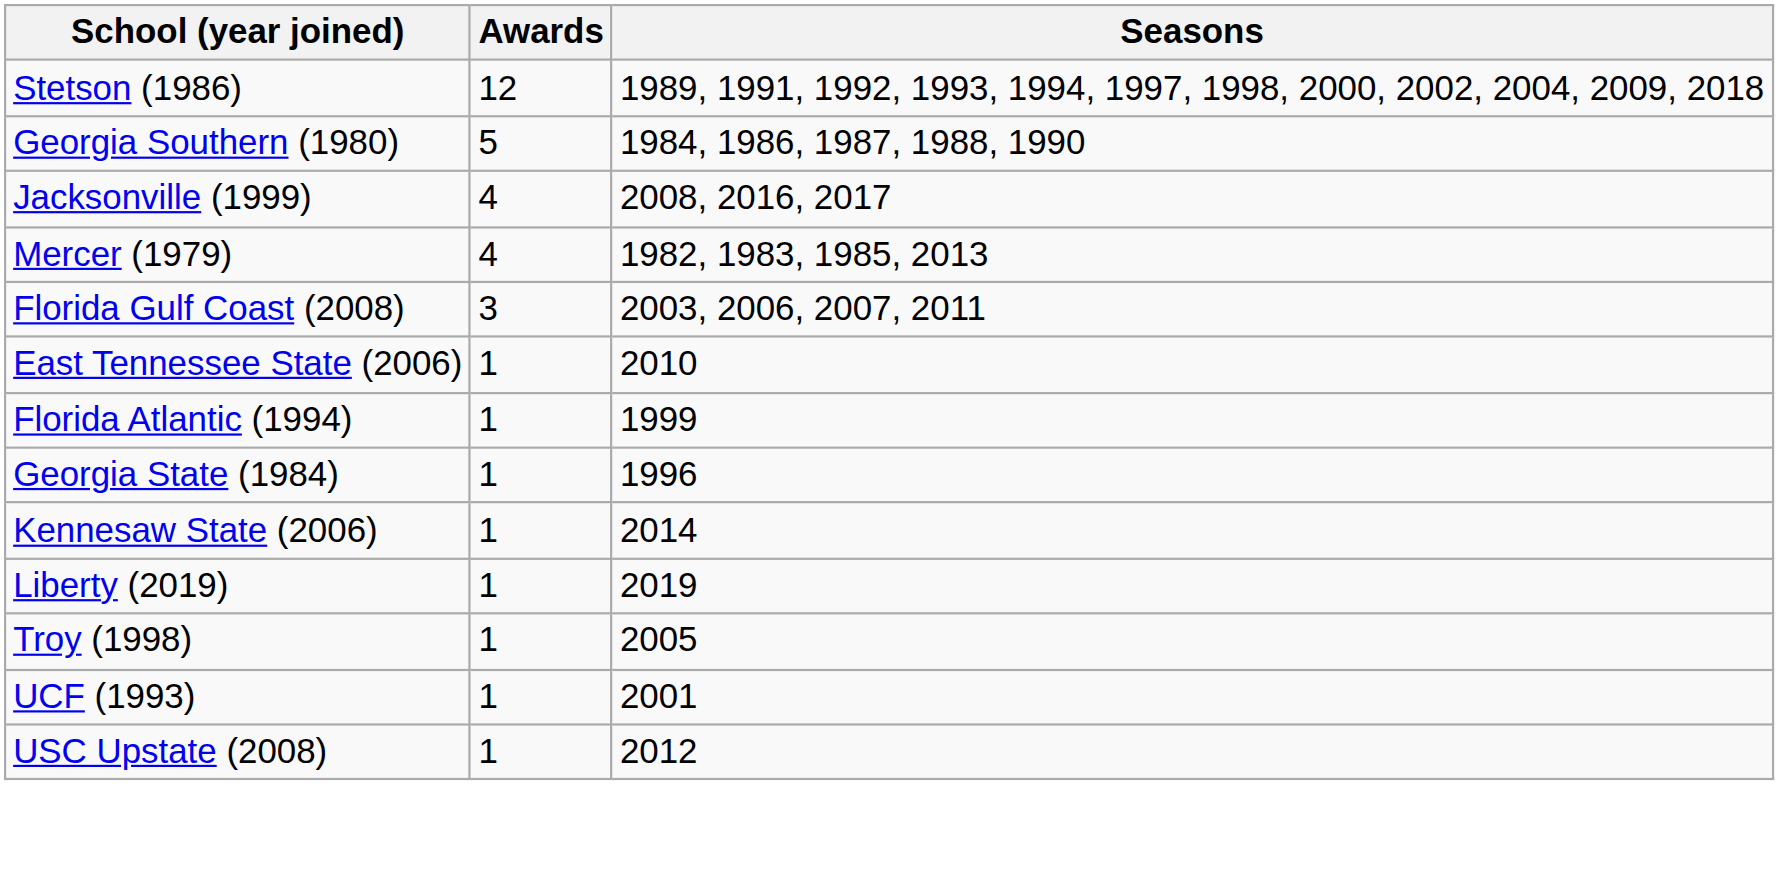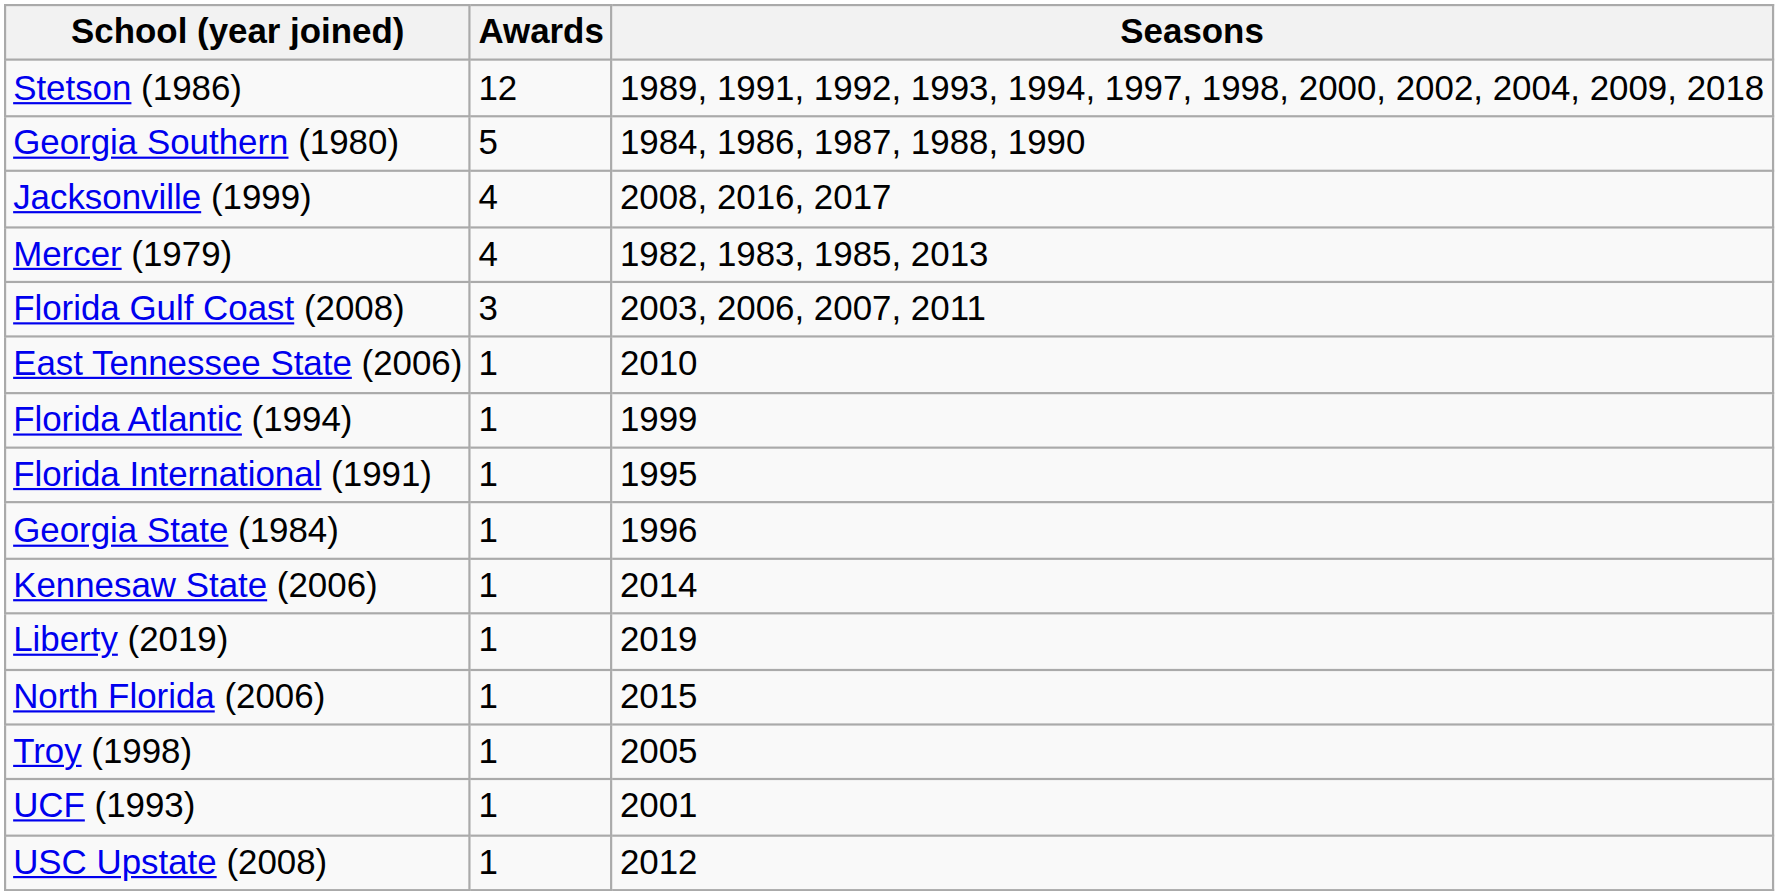+ row: Florida International (1991) | 1 | 1995
+ row: North Florida (2006) | 1 | 2015
